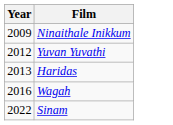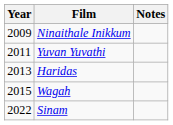+ column: Notes
Yuvan Yuvathi | Year: 2012 -> 2011
Wagah | Year: 2016 -> 2015
